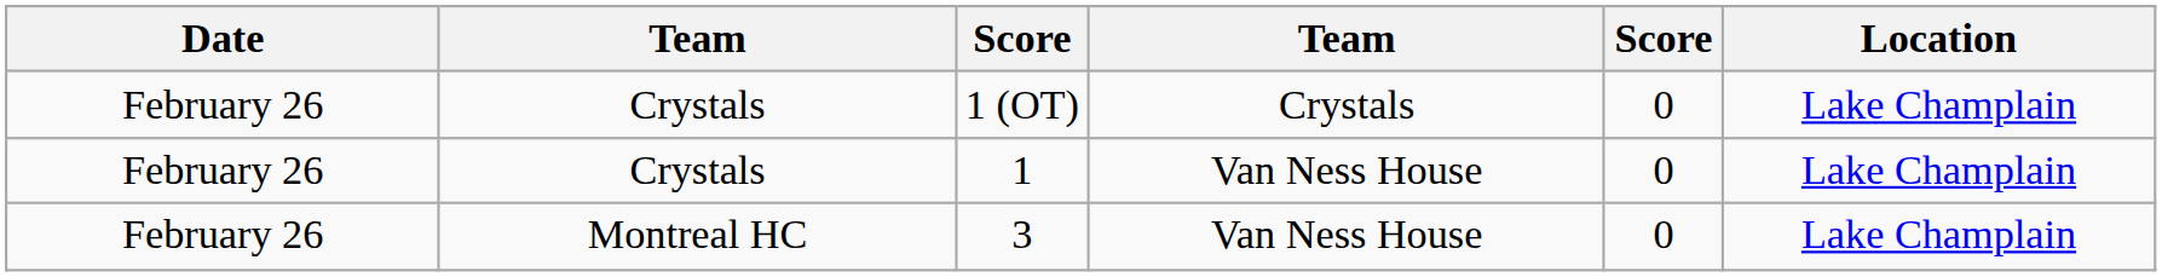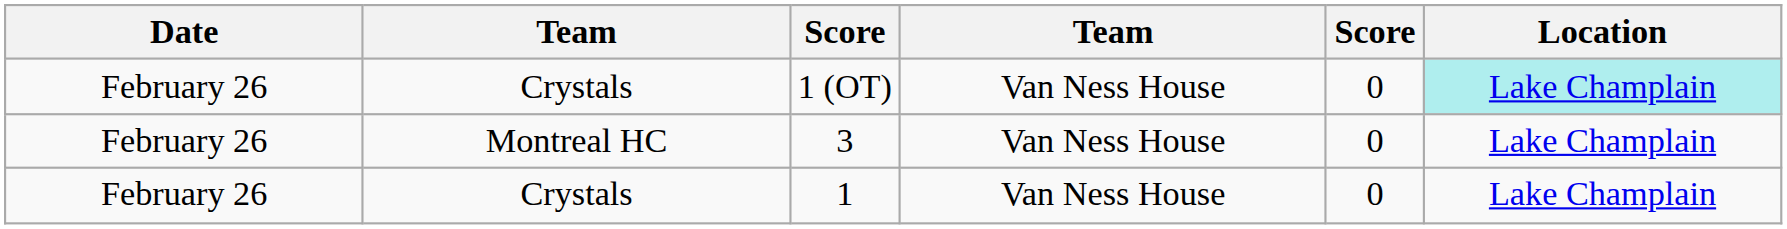1 (OT) | column 4: Crystals -> Van Ness House
1 (OT) | Location: no background -> paleturquoise background
rows swapped: 3 <-> 1
